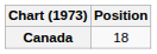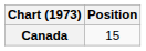Canada | Position: 18 -> 15
